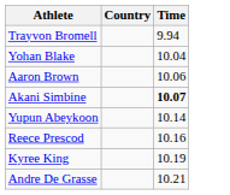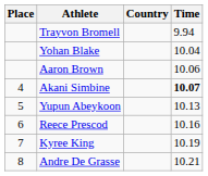+ column: Place | 4 | 5 | 6 | 7 | 8
Yupun Abeykoon | Time: 10.14 -> 10.13
